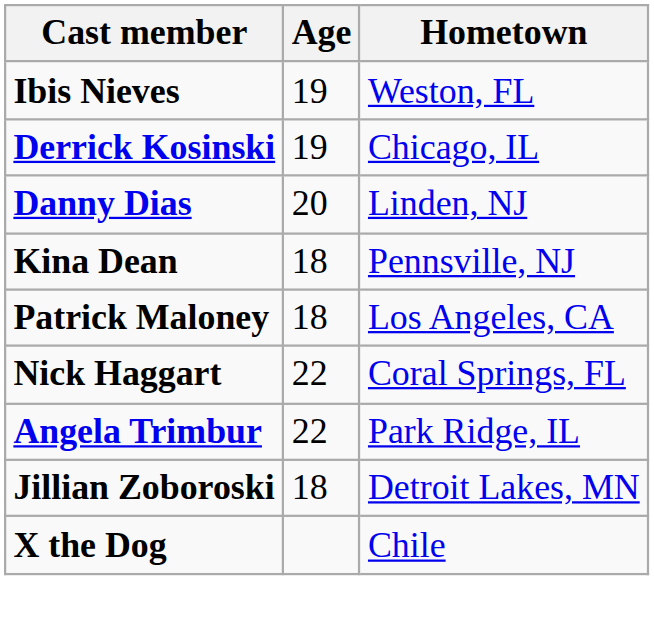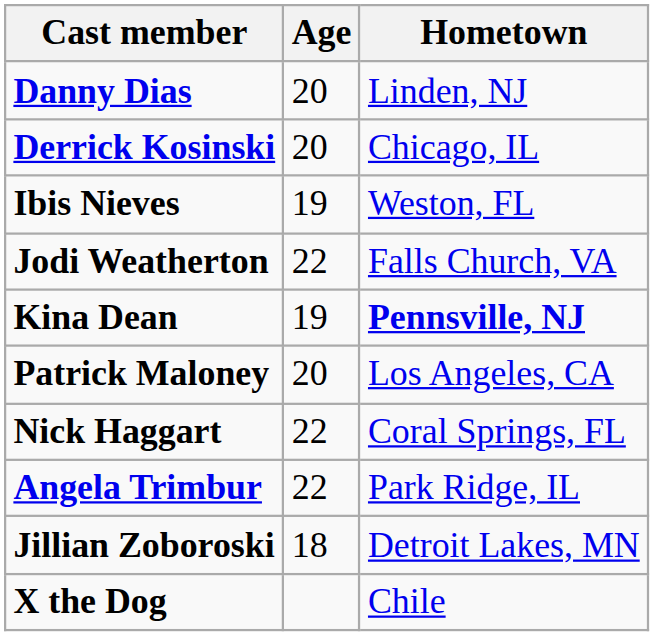rows swapped: Danny Dias <-> Ibis Nieves
Derrick Kosinski | Age: 19 -> 20
+ row: Jodi Weatherton | 22 | Falls Church, VA
Kina Dean | Age: 18 -> 19
Kina Dean | Hometown: normal -> bold
Patrick Maloney | Age: 18 -> 20
